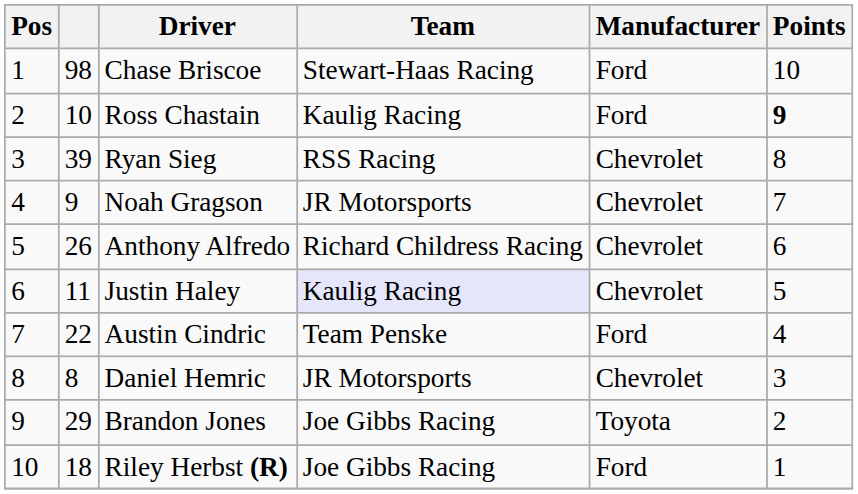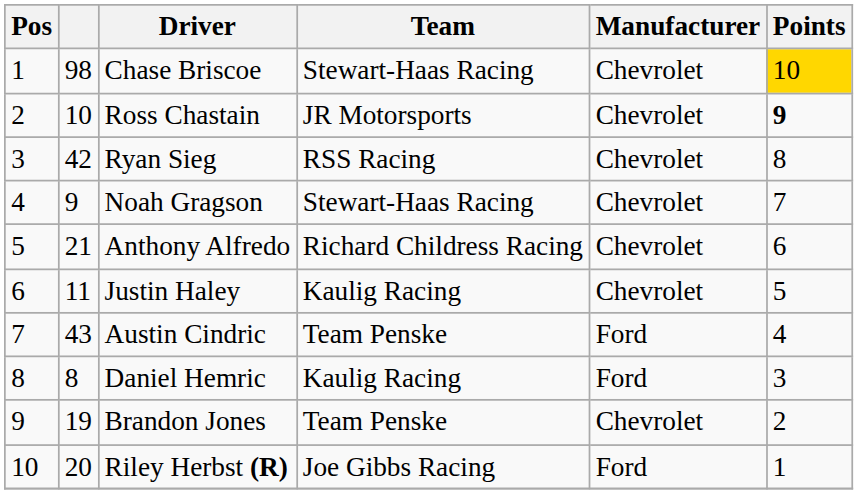Chase Briscoe | Manufacturer: Ford -> Chevrolet
Chase Briscoe | Points: no background -> gold background
Ross Chastain | Team: Kaulig Racing -> JR Motorsports
Ross Chastain | Manufacturer: Ford -> Chevrolet
Ryan Sieg | column 2: 39 -> 42
Noah Gragson | Team: JR Motorsports -> Stewart-Haas Racing
Anthony Alfredo | column 2: 26 -> 21
Justin Haley | Team: lavender background -> no background
Austin Cindric | column 2: 22 -> 43
Daniel Hemric | Team: JR Motorsports -> Kaulig Racing
Daniel Hemric | Manufacturer: Chevrolet -> Ford
Brandon Jones | column 2: 29 -> 19
Brandon Jones | Team: Joe Gibbs Racing -> Team Penske
Brandon Jones | Manufacturer: Toyota -> Chevrolet
Riley Herbst (R) | column 2: 18 -> 20
